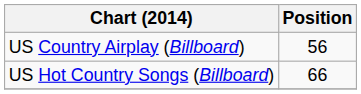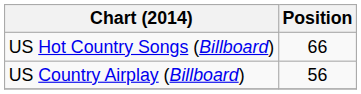rows swapped: US Country Airplay (Billboard) <-> US Hot Country Songs (Billboard)
